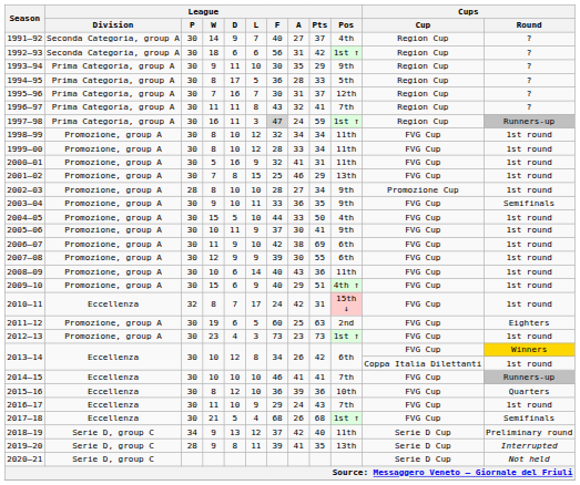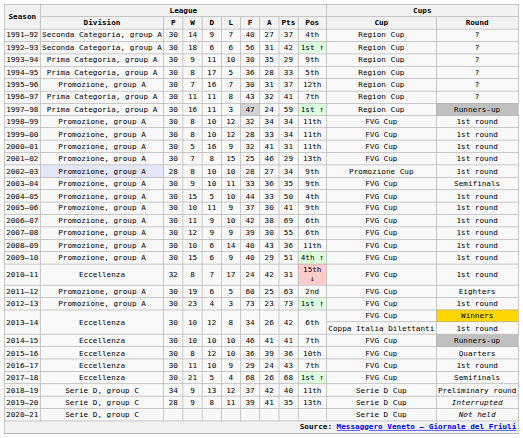1995–96 | League / Division: Prima Categoria, group A -> Promozione, group A
2002–03 | League / Division: no background -> lavender background
